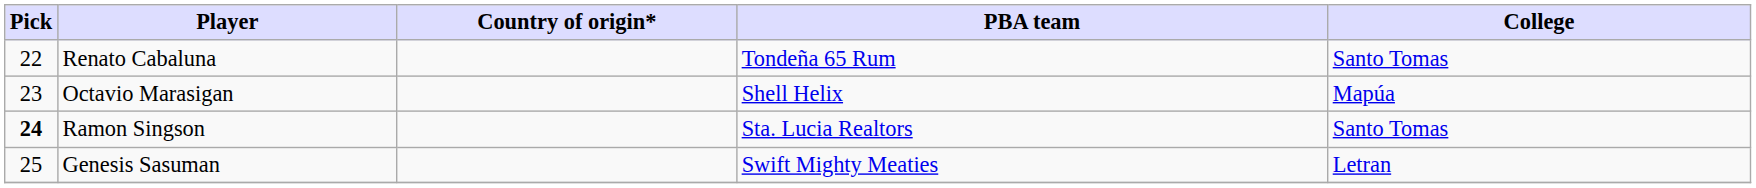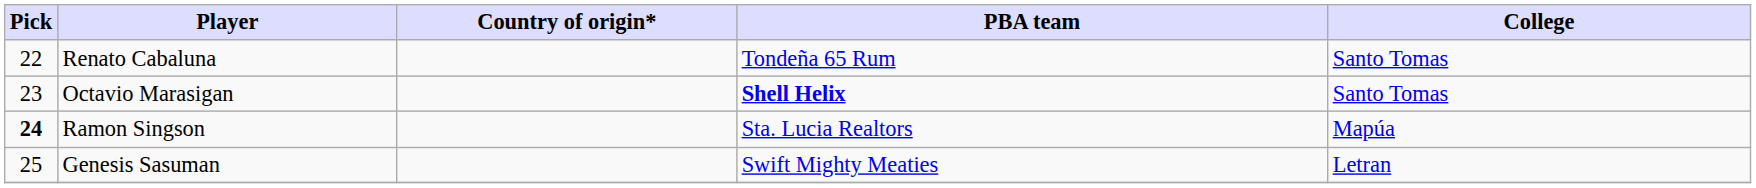Octavio Marasigan | PBA team: normal -> bold
Octavio Marasigan | College: Mapúa -> Santo Tomas
Ramon Singson | College: Santo Tomas -> Mapúa
